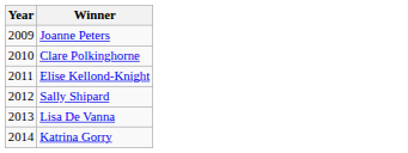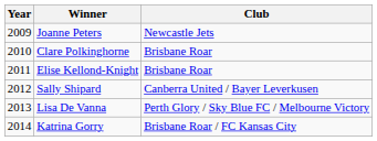+ column: Club | Newcastle Jets | Brisbane Roar | Brisbane Roar | Canberra United / Bayer Leverkusen | Perth Glory / Sky Blue FC / Melbourne Victory | Brisbane Roar / FC Kansas City
